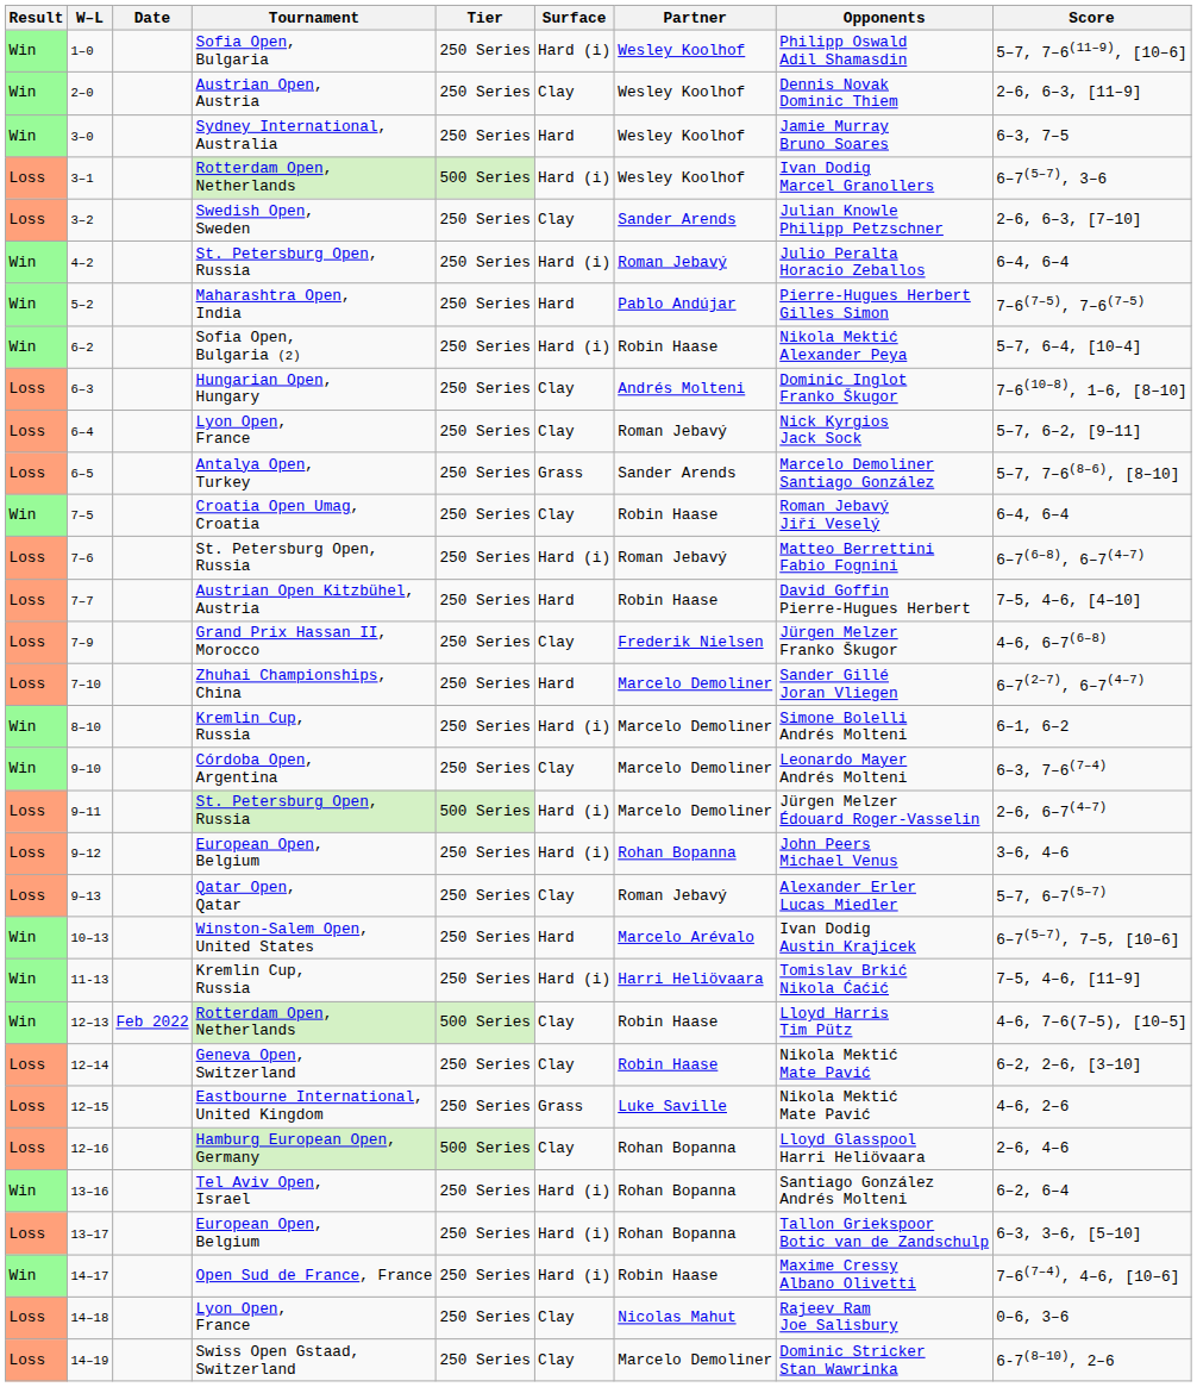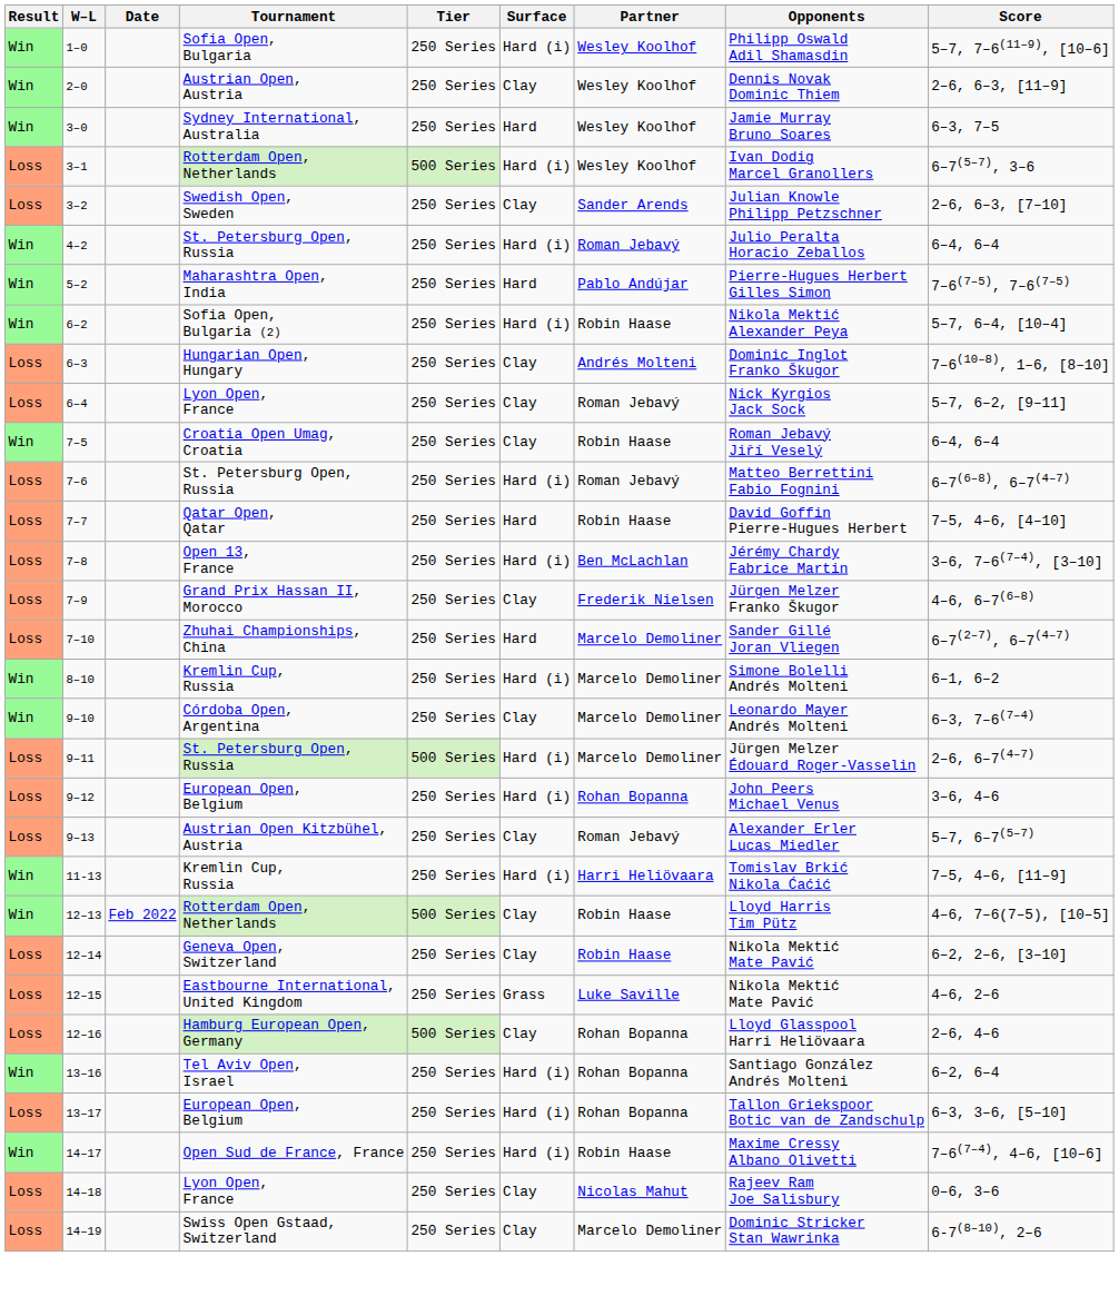- row: Loss | 6–5 | Antalya Open, Turkey | 250 Series | Grass | Sander Arends | Marcelo Demoliner Santiago González | 5–7, 7–6(8–6), [8–10]
7–7 | Tournament: Austrian Open Kitzbühel, Austria -> Qatar Open, Qatar
+ row: Loss | 7–8 | Open 13, France | 250 Series | Hard (i) | Ben McLachlan | Jérémy Chardy Fabrice Martin | 3–6, 7–6(7–4), [3–10]
9–13 | Tournament: Qatar Open, Qatar -> Austrian Open Kitzbühel, Austria
- row: Win | 10–13 | Winston-Salem Open, United States | 250 Series | Hard | Marcelo Arévalo | Ivan Dodig Austin Krajicek | 6–7(5–7), 7–5, [10–6]
